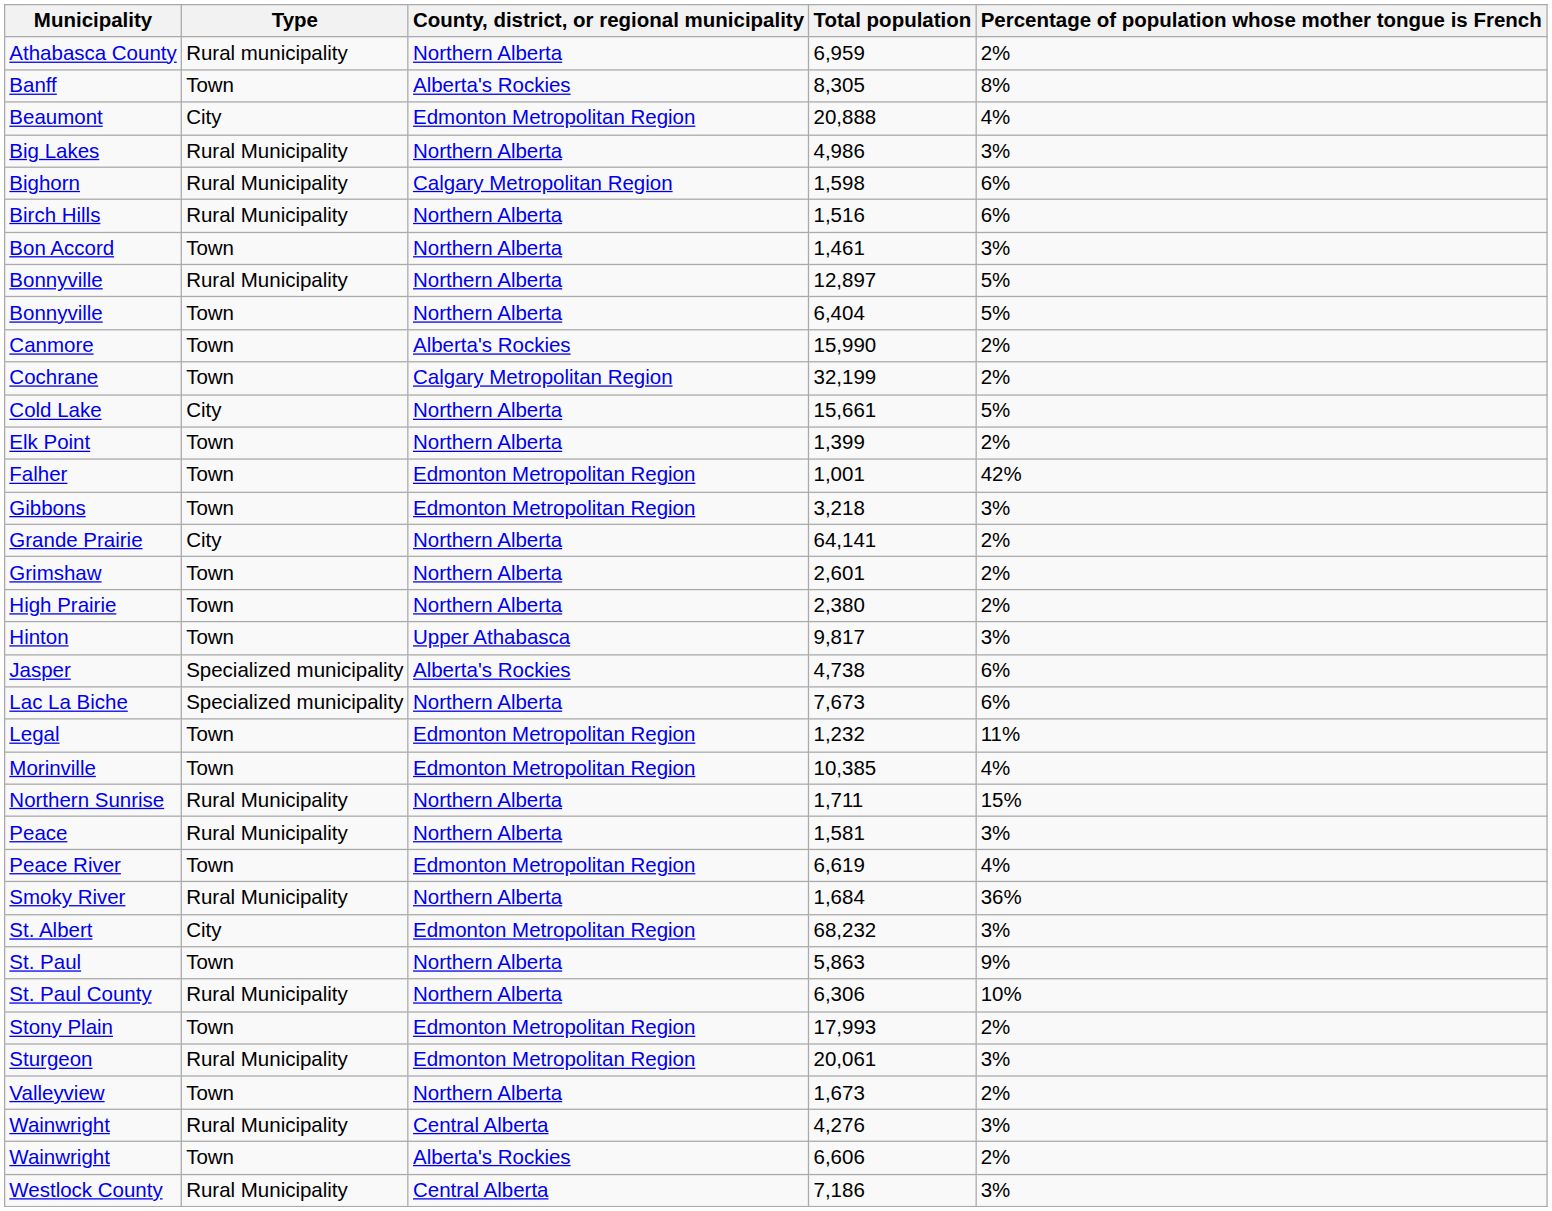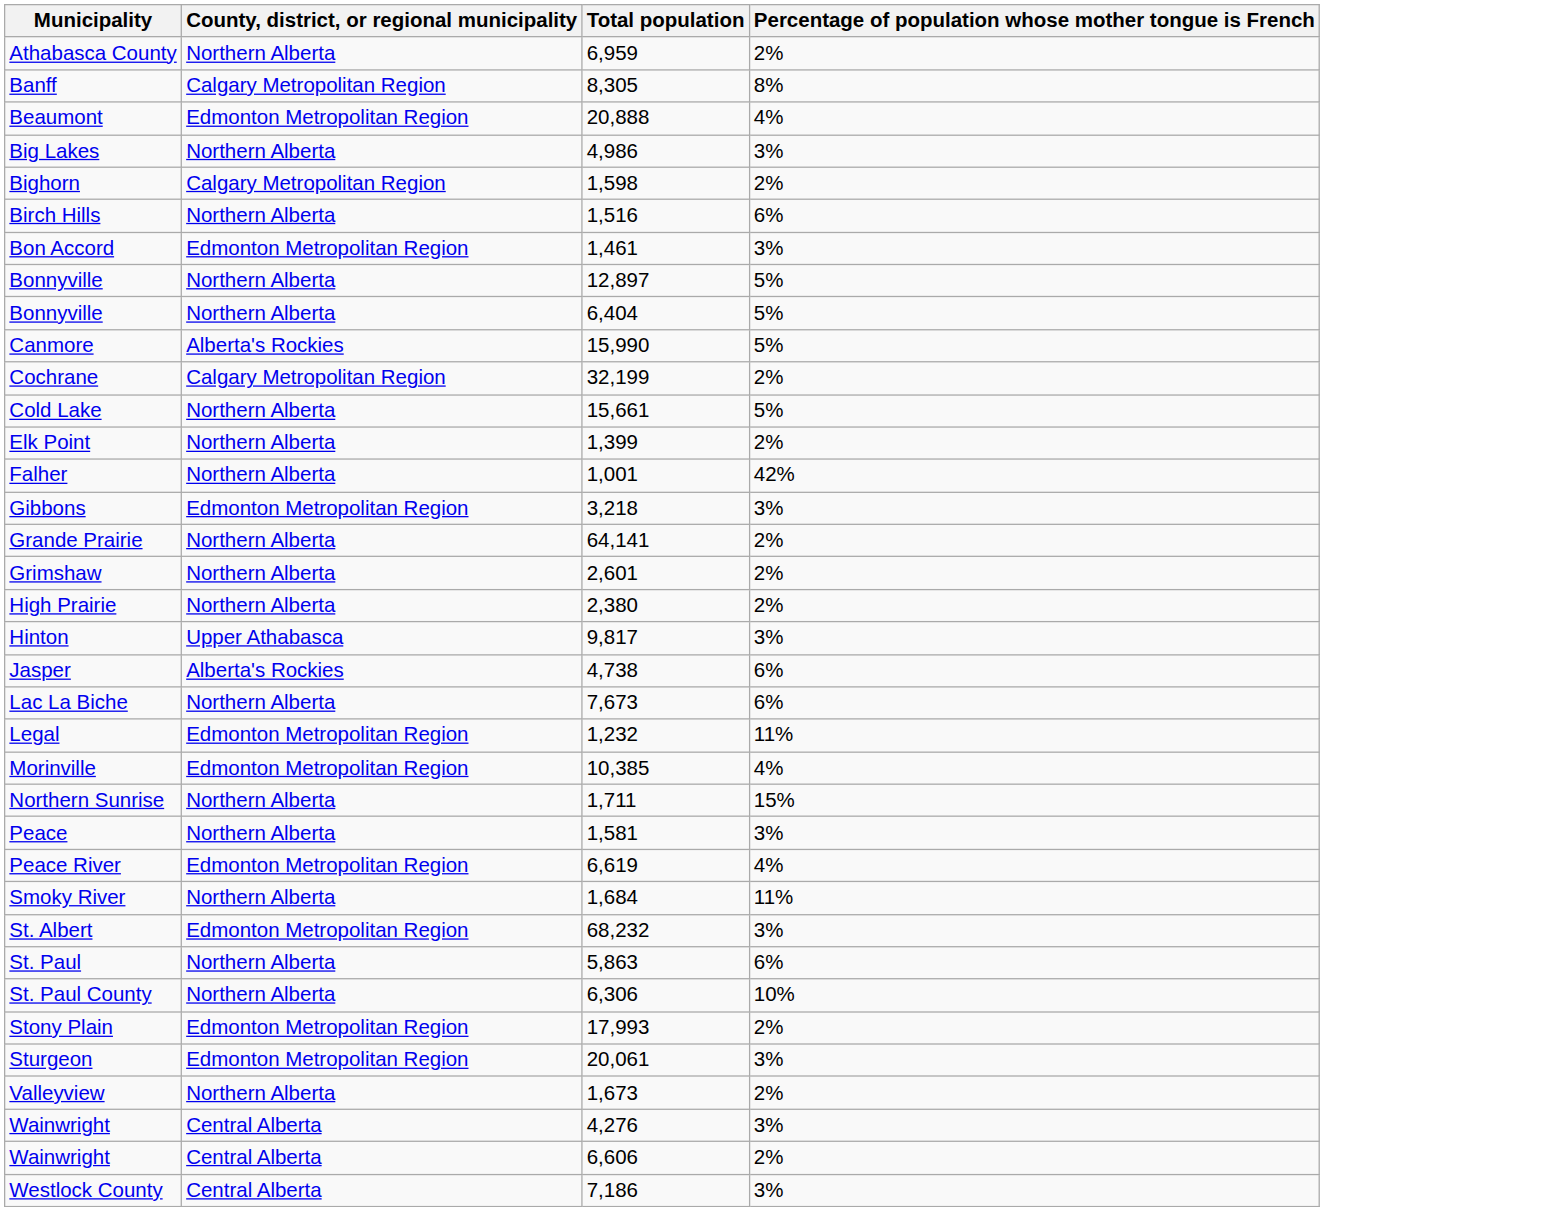- column: Type | Rural municipality | Town | City | Rural Municipality | Rural Municipality | Rural Municipality | Town | Rural Municipality | Town | Town | Town | City | Town | Town | Town | City | Town | Town | Town | Specialized municipality | Specialized municipality | Town | Town | Rural Municipality | Rural Municipality | Town | Rural Municipality | City | Town | Rural Municipality | Town | Rural Municipality | Town | Rural Municipality | Town | Rural Municipality
Banff | County, district, or regional municipality: Alberta's Rockies -> Calgary Metropolitan Region
Bighorn | Percentage of population whose mother tongue is French: 6% -> 2%
Bon Accord | County, district, or regional municipality: Northern Alberta -> Edmonton Metropolitan Region
Canmore | Percentage of population whose mother tongue is French: 2% -> 5%
Falher | County, district, or regional municipality: Edmonton Metropolitan Region -> Northern Alberta
Smoky River | Percentage of population whose mother tongue is French: 36% -> 11%
St. Paul | Percentage of population whose mother tongue is French: 9% -> 6%
Wainwright / 6,606 | County, district, or regional municipality: Alberta's Rockies -> Central Alberta
